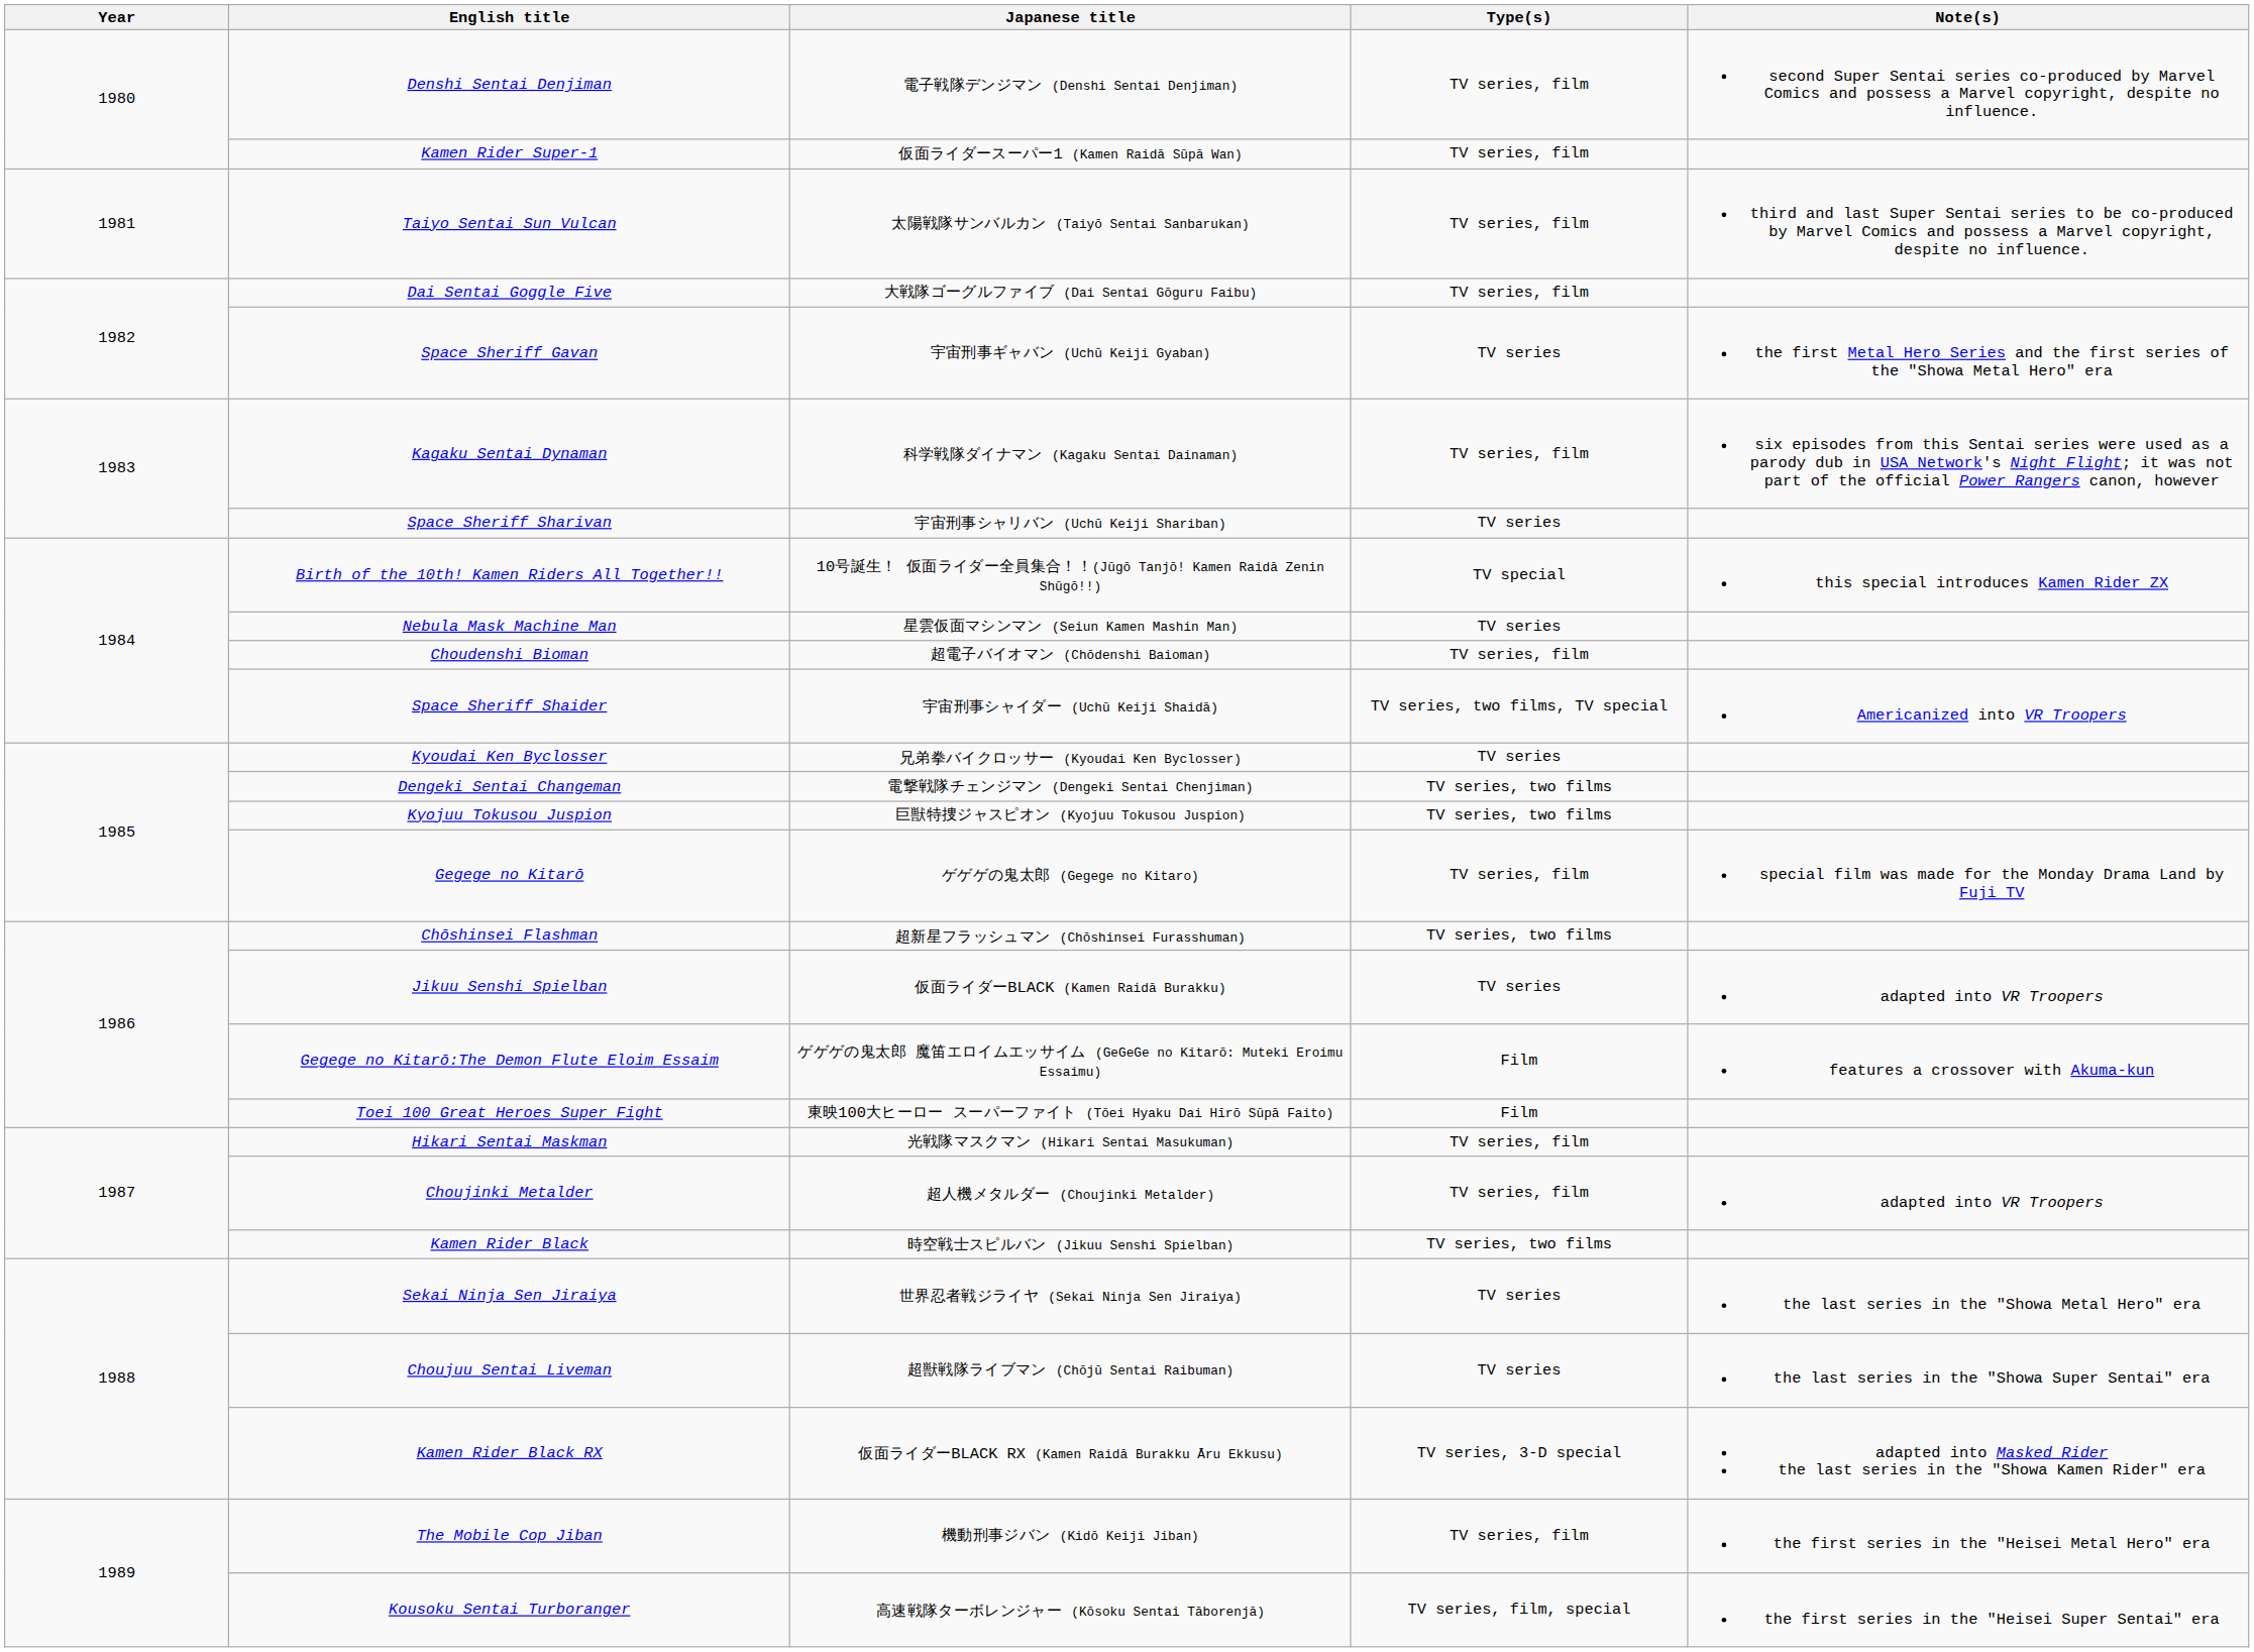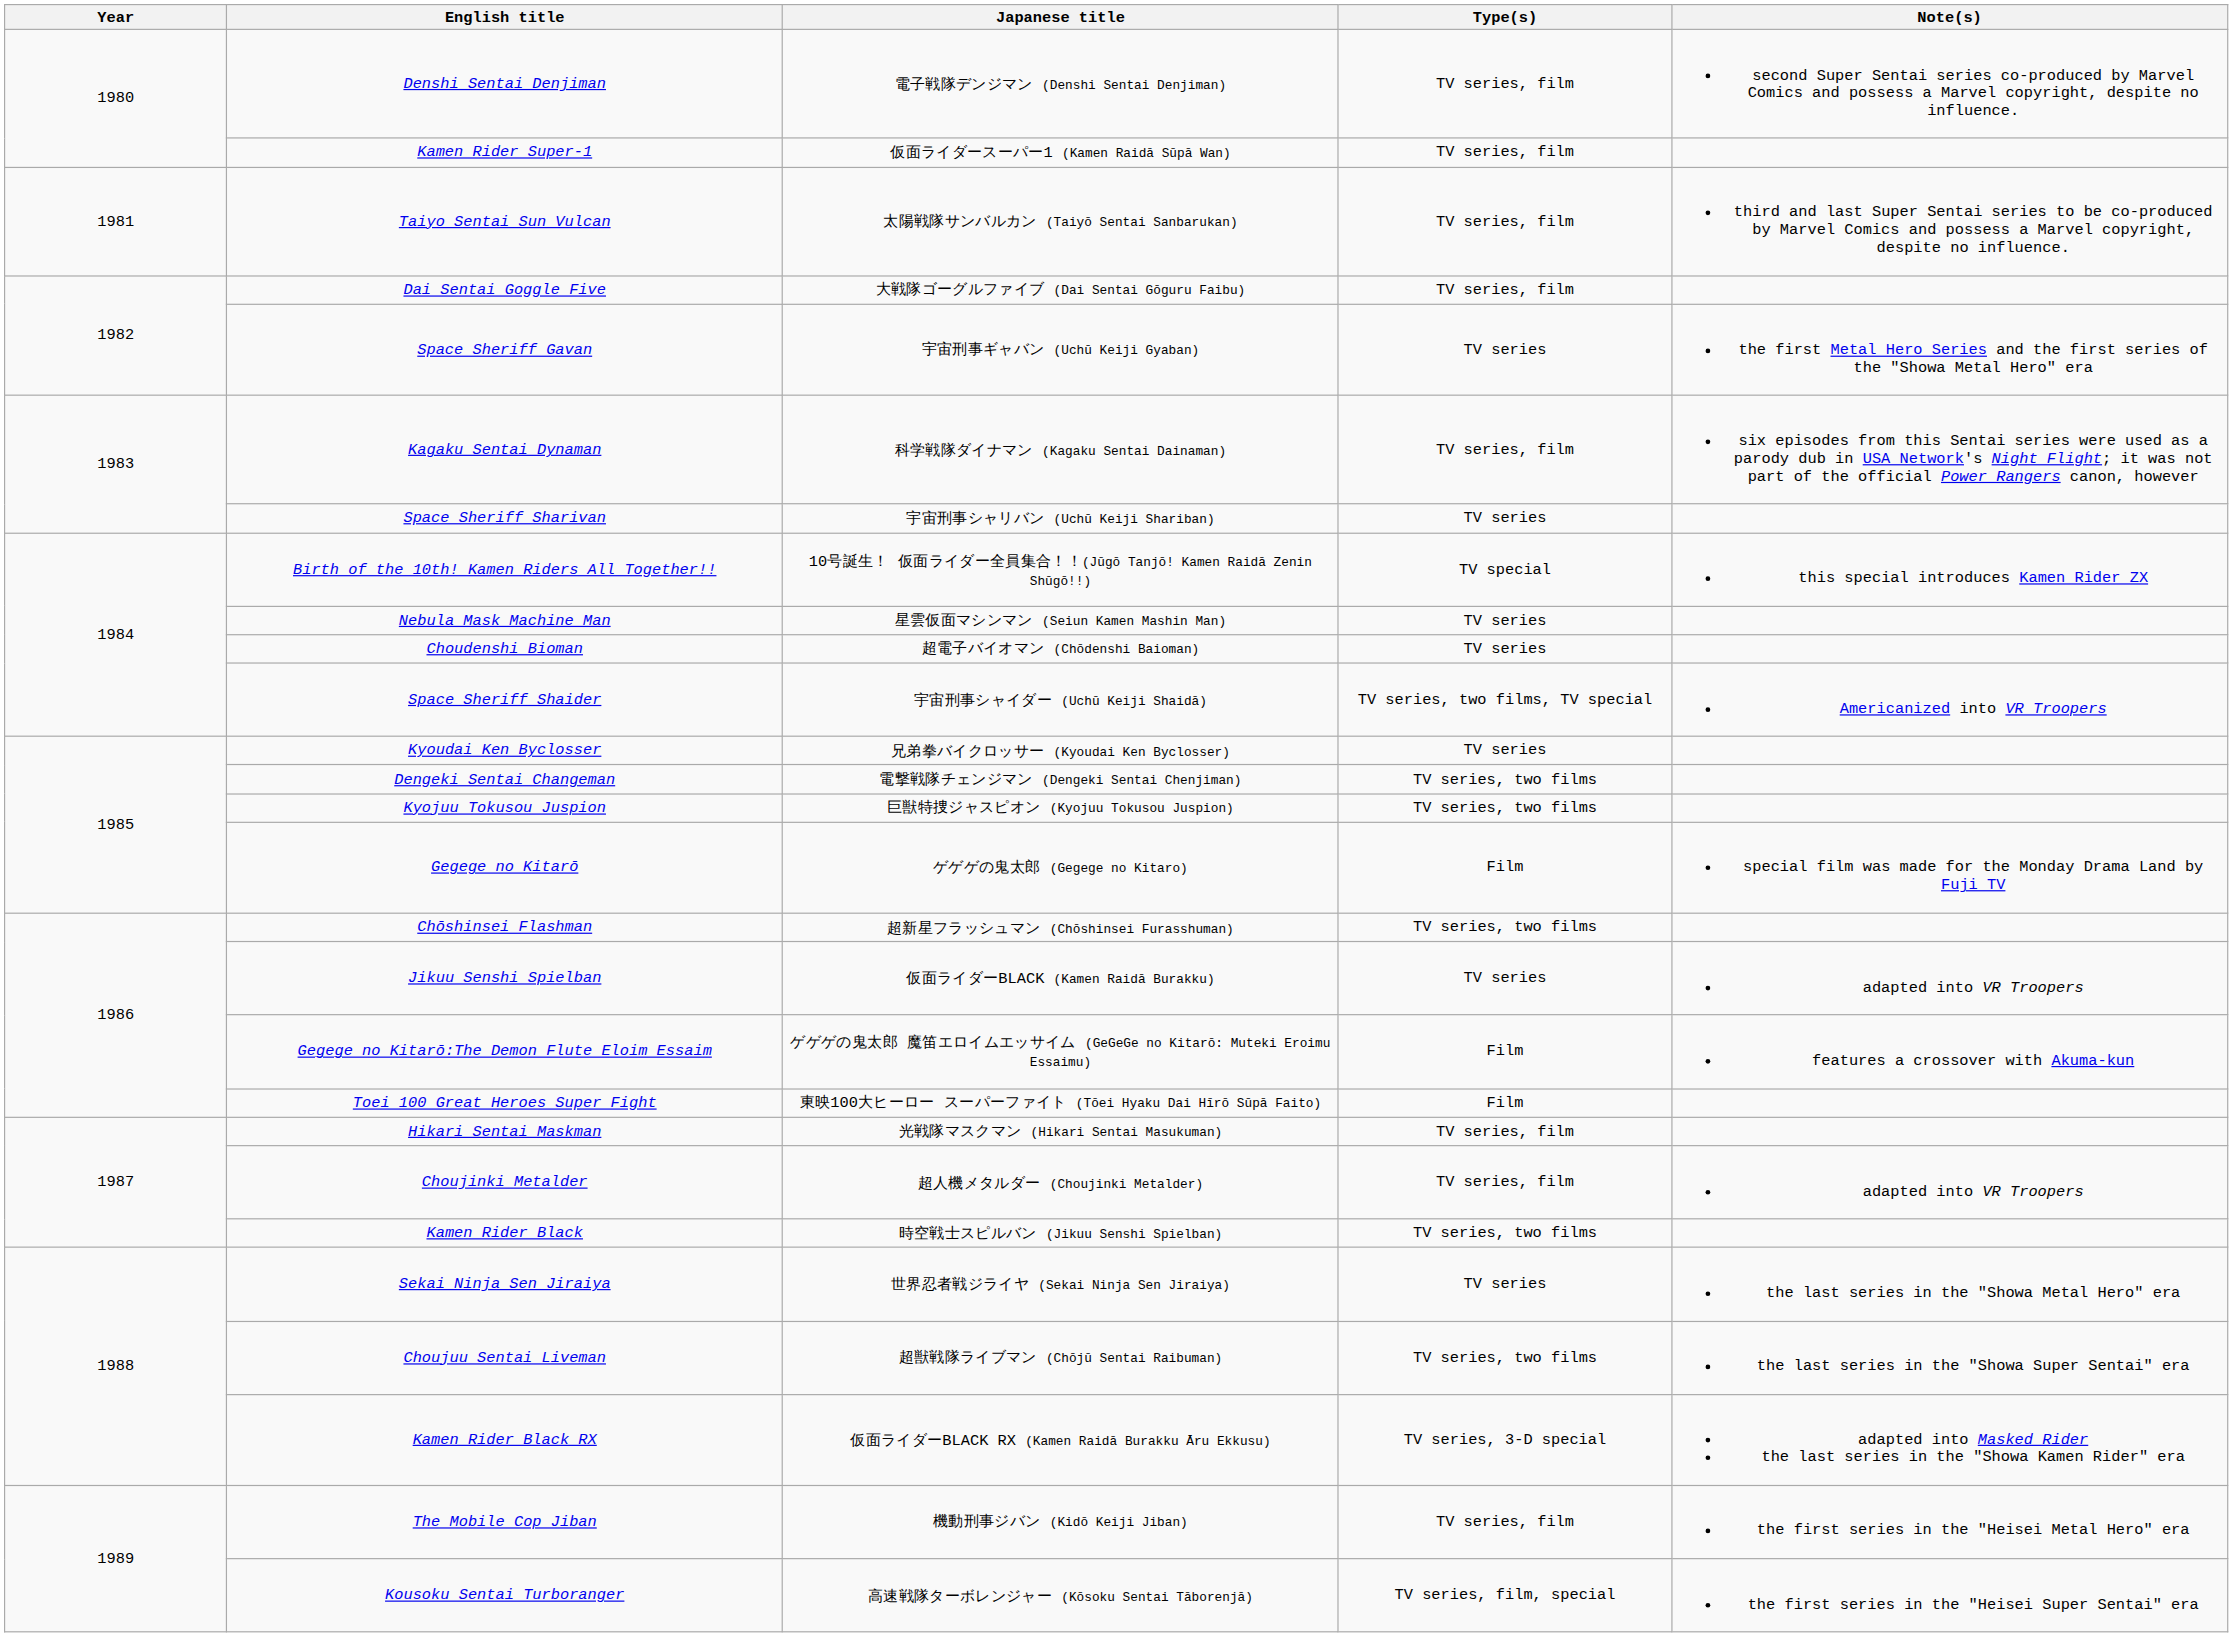Choudenshi Bioman | Type(s): TV series, film -> TV series
Gegege no Kitarō | Type(s): TV series, film -> Film
Choujuu Sentai Liveman | Type(s): TV series -> TV series, two films
